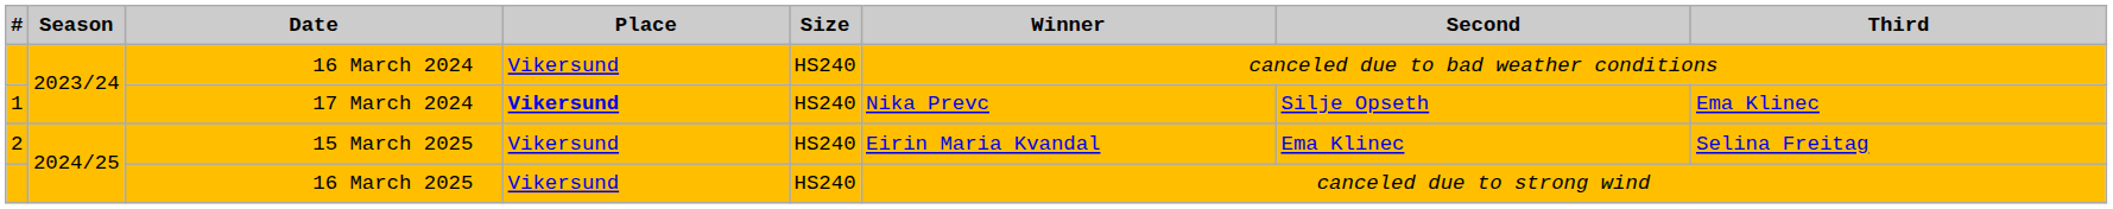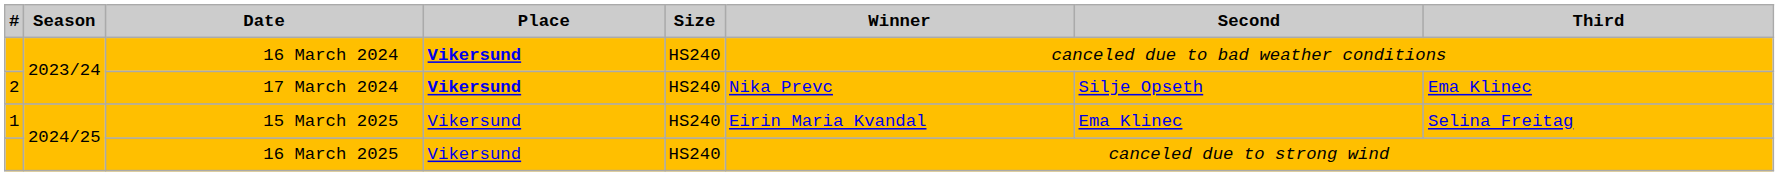16 March 2024 | Place: normal -> bold
17 March 2024 | #: 1 -> 2
15 March 2025 | #: 2 -> 1
